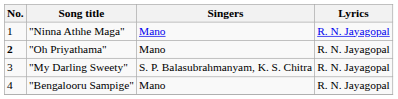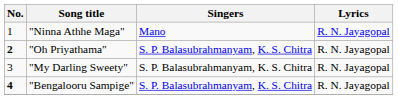"Oh Priyathama" | Singers: Mano -> S. P. Balasubrahmanyam, K. S. Chitra
"Bengalooru Sampige" | No.: normal -> bold
"Bengalooru Sampige" | Singers: Mano -> S. P. Balasubrahmanyam, K. S. Chitra
